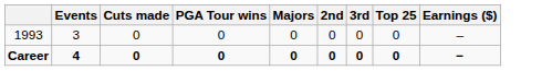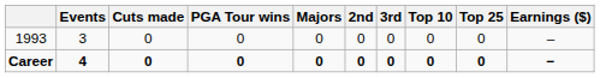+ column: Top 10 | 0 | 0
